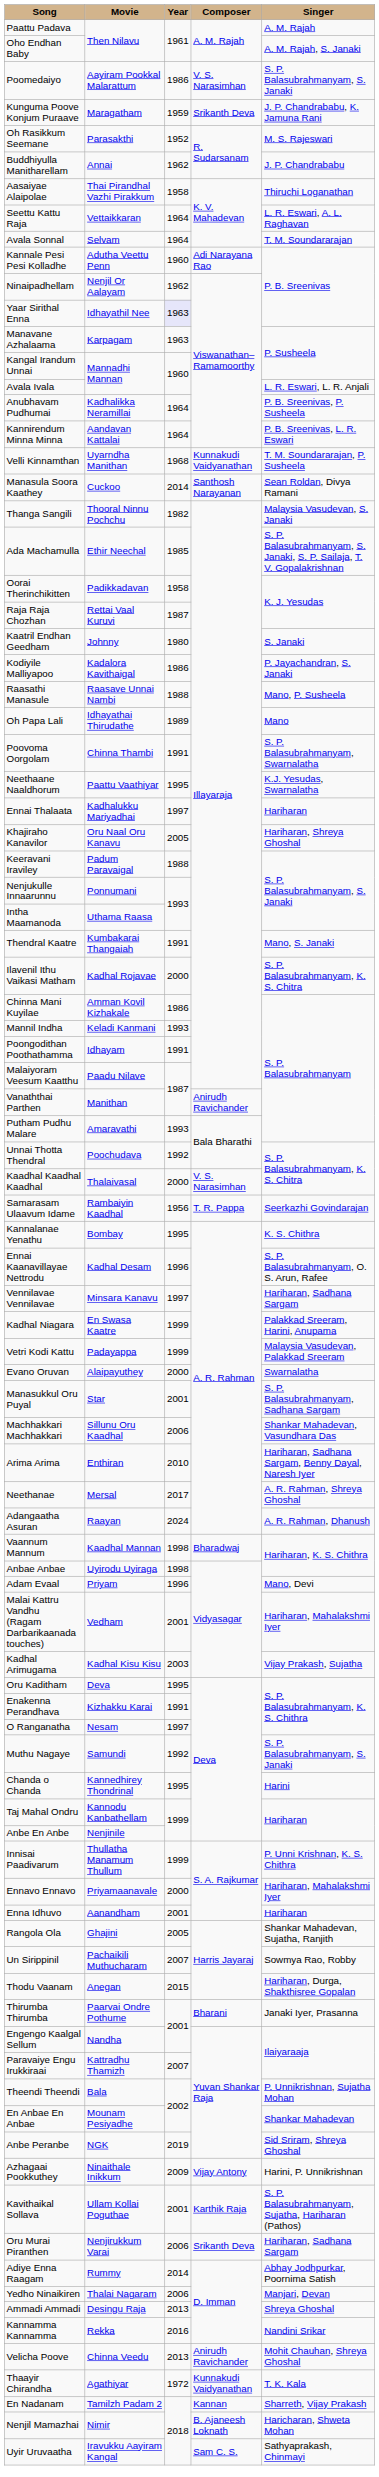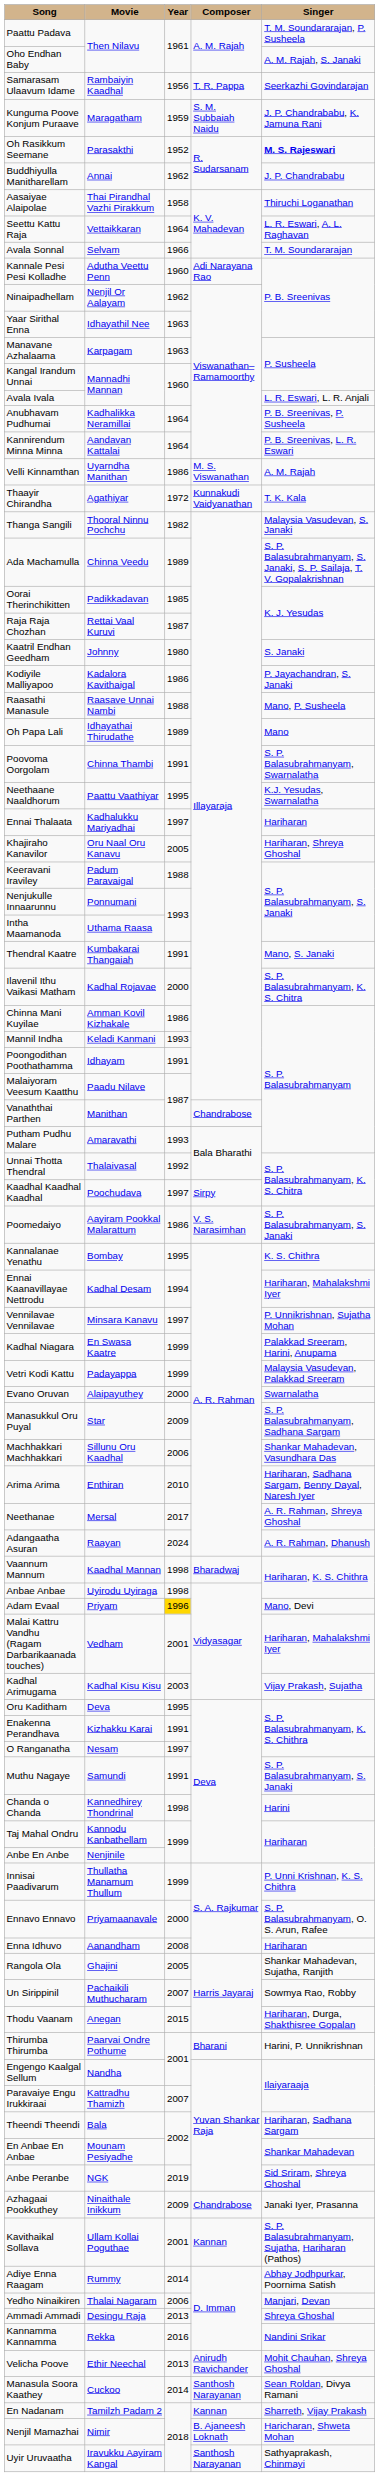Paattu Padava | Singer: A. M. Rajah -> T. M. Soundararajan, P. Susheela
rows swapped: Samarasam Ulaavum Idame <-> Poomedaiyo
Kunguma Poove Konjum Puraave | Composer: Srikanth Deva -> S. M. Subbaiah Naidu
Oh Rasikkum Seemane | Singer: normal -> bold
Avala Sonnal | Year: 1964 -> 1966
Yaar Sirithal Enna | Year: lavender background -> no background
Velli Kinnamthan | Year: 1968 -> 1986
Velli Kinnamthan | Composer: Kunnakudi Vaidyanathan -> M. S. Viswanathan
Velli Kinnamthan | Singer: T. M. Soundararajan, P. Susheela -> A. M. Rajah
rows swapped: Thaayir Chirandha <-> Manasula Soora Kaathey
Ada Machamulla | Movie: Ethir Neechal -> Chinna Veedu
Ada Machamulla | Year: 1985 -> 1989
Oorai Therinchikitten | Year: 1958 -> 1985
Vanaththai Parthen | Composer: Anirudh Ravichander -> Chandrabose
Unnai Thotta Thendral | Movie: Poochudava -> Thalaivasal
Kaadhal Kaadhal Kaadhal | Movie: Thalaivasal -> Poochudava
Kaadhal Kaadhal Kaadhal | Year: 2000 -> 1997
Kaadhal Kaadhal Kaadhal | Composer: V. S. Narasimhan -> Sirpy
Ennai Kaanavillayae Nettrodu | Year: 1996 -> 1994
Ennai Kaanavillayae Nettrodu | Singer: S. P. Balasubrahmanyam, O. S. Arun, Rafee -> Hariharan, Mahalakshmi Iyer
Vennilavae Vennilavae | Singer: Hariharan, Sadhana Sargam -> P. Unnikrishnan, Sujatha Mohan
Manasukkul Oru Puyal | Year: 2001 -> 2009
Adam Evaal | Year: no background -> gold background
Muthu Nagaye | Year: 1992 -> 1991
Chanda o Chanda | Year: 1995 -> 1998
Ennavo Ennavo | Singer: Hariharan, Mahalakshmi Iyer -> S. P. Balasubrahmanyam, O. S. Arun, Rafee
Enna Idhuvo | Year: 2001 -> 2008
Thirumba Thirumba | Singer: Janaki Iyer, Prasanna -> Harini, P. Unnikrishnan
Theendi Theendi | Singer: P. Unnikrishnan, Sujatha Mohan -> Hariharan, Sadhana Sargam
Azhagaai Pookkuthey | Composer: Vijay Antony -> Chandrabose
Azhagaai Pookkuthey | Singer: Harini, P. Unnikrishnan -> Janaki Iyer, Prasanna
Kavithaikal Sollava | Composer: Karthik Raja -> Kannan
- row: Oru Murai Piranthen | Nenjirukkum Varai | 2006 | Srikanth Deva | Hariharan, Sadhana Sargam
Velicha Poove | Movie: Chinna Veedu -> Ethir Neechal
Uyir Uruvaatha | Composer: Sam C. S. -> Santhosh Narayanan
